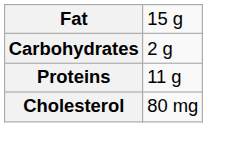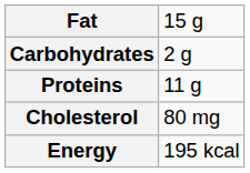+ row: Energy | 195 kcal
